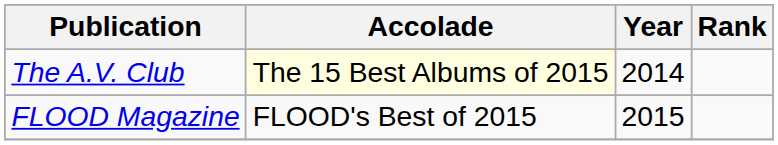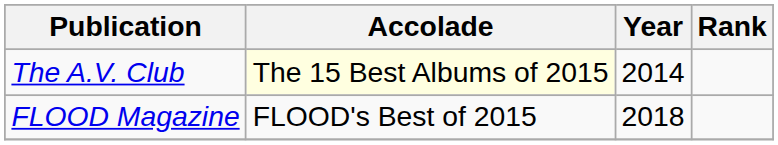FLOOD Magazine | Year: 2015 -> 2018
